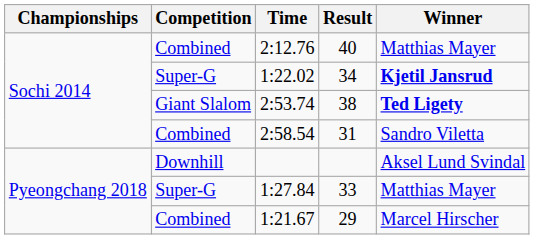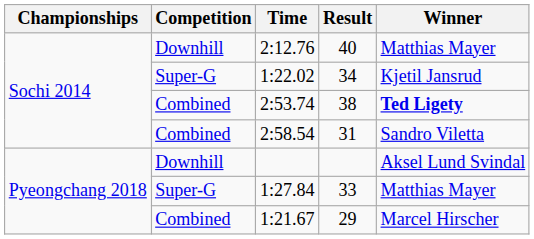2:12.76 | Competition: Combined -> Downhill
1:22.02 | Winner: bold -> normal
2:53.74 | Competition: Giant Slalom -> Combined
